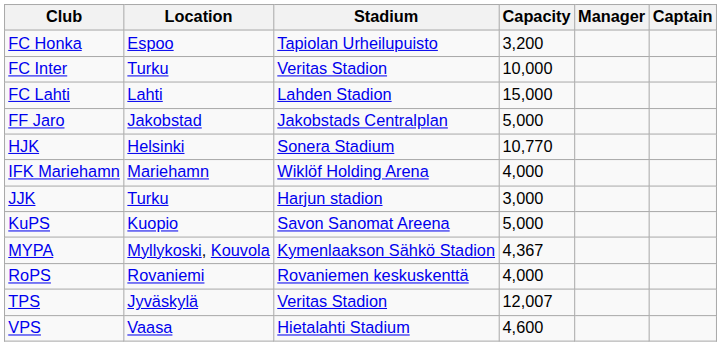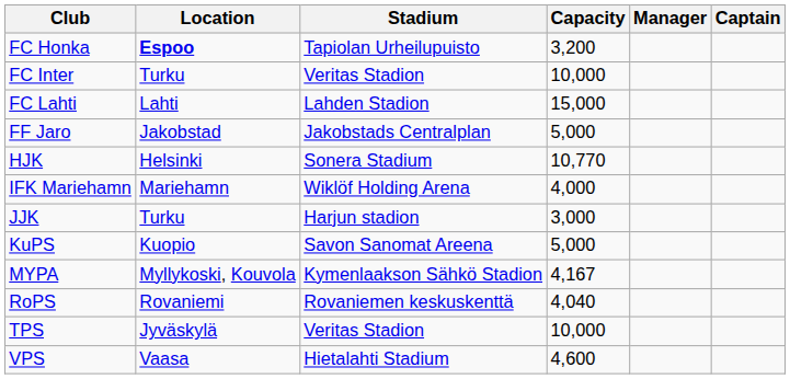FC Honka | Location: normal -> bold
MYPA | Capacity: 4,367 -> 4,167
RoPS | Capacity: 4,000 -> 4,040
TPS | Capacity: 12,007 -> 10,000
